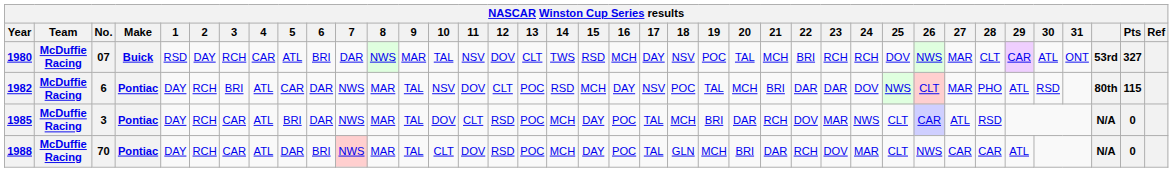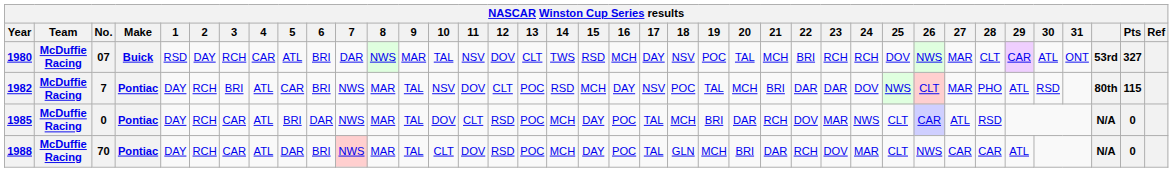1982 | No.: 6 -> 7
1982 | 6: DAR -> BRI
1985 | No.: 3 -> 0
